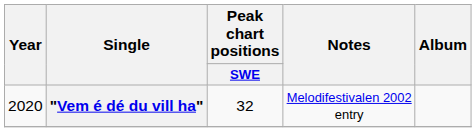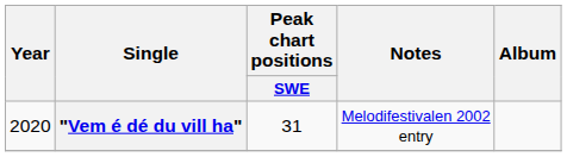"Vem é dé du vill ha" | Peak chart positions / SWE: 32 -> 31
